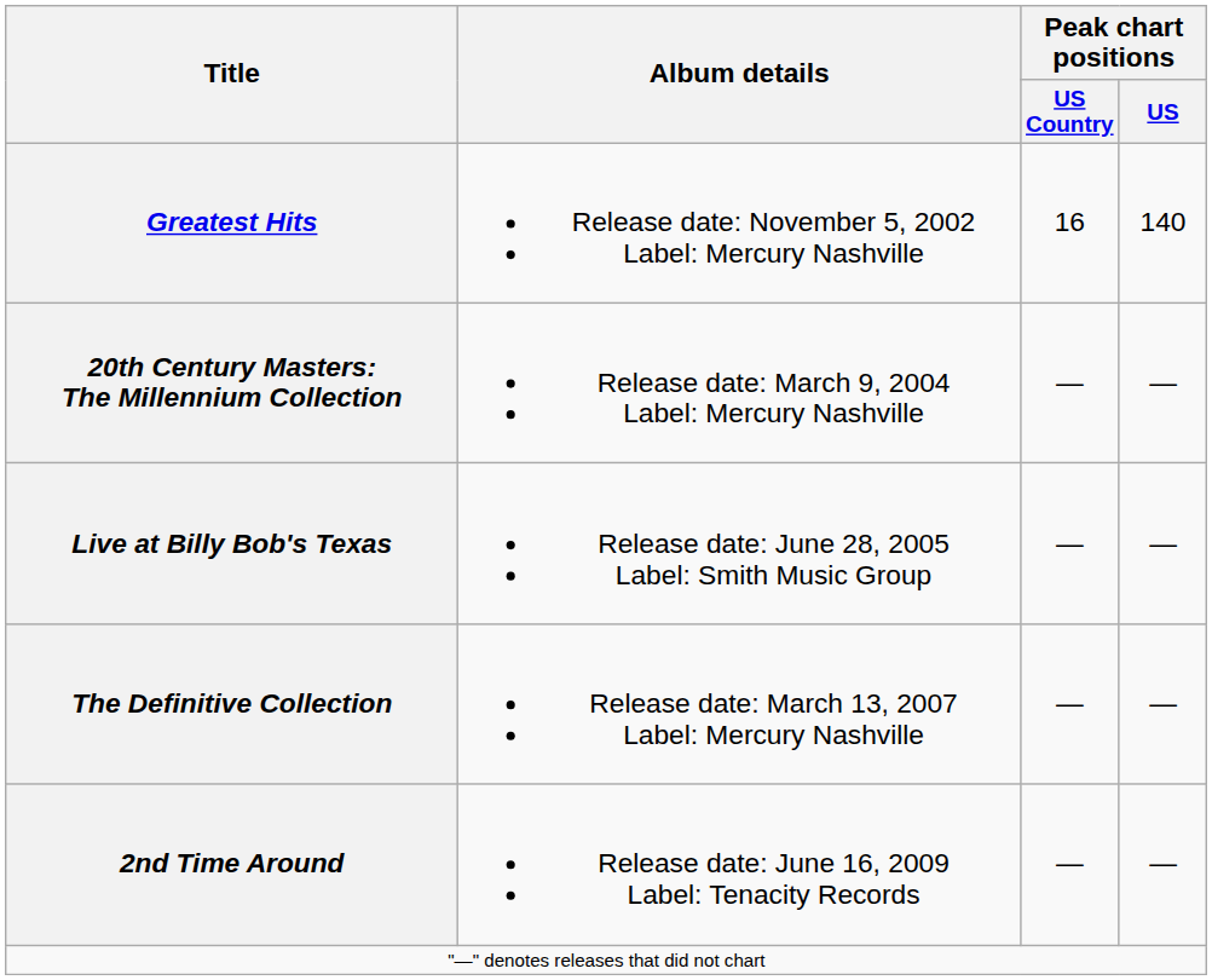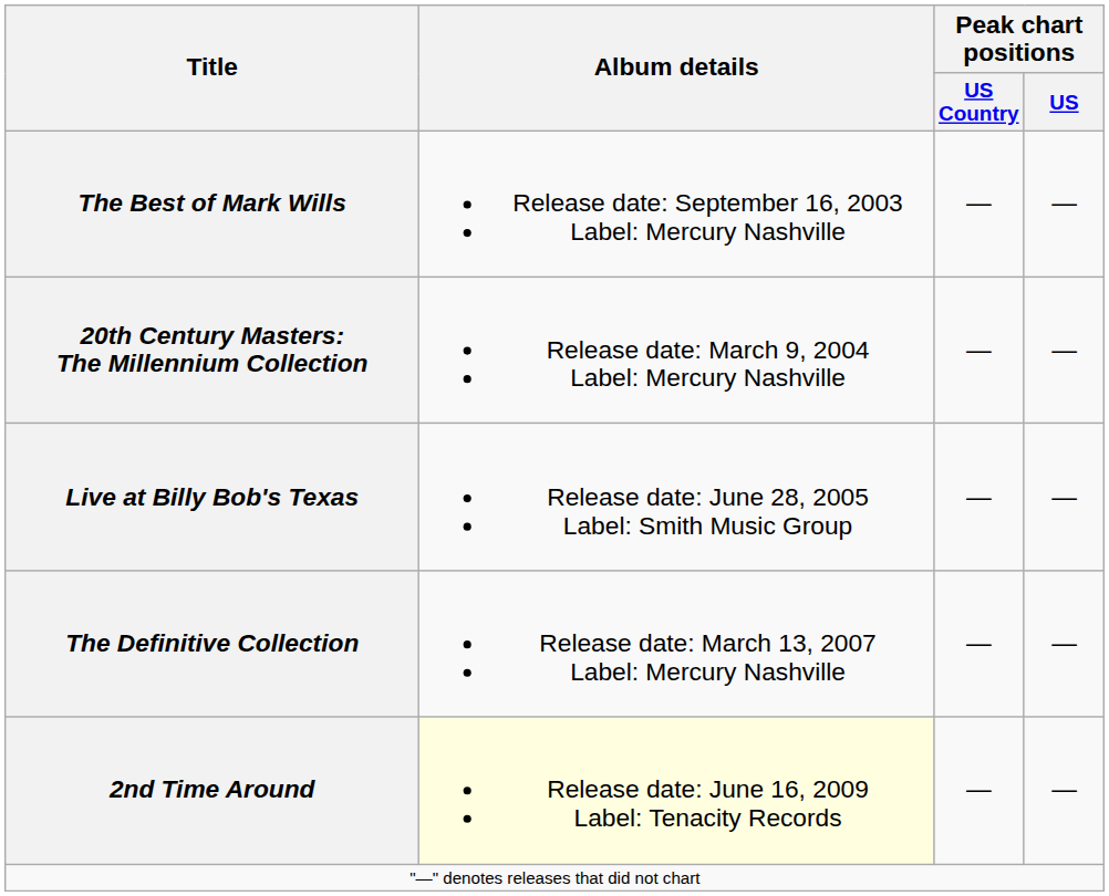- row: Greatest Hits | Release date: November 5, 2002 Label: Mercury Nashville | 16 | 140
+ row: The Best of Mark Wills | Release date: September 16, 2003 Label: Mercury Nashville | — | —
2nd Time Around | Album details: no background -> lightyellow background
